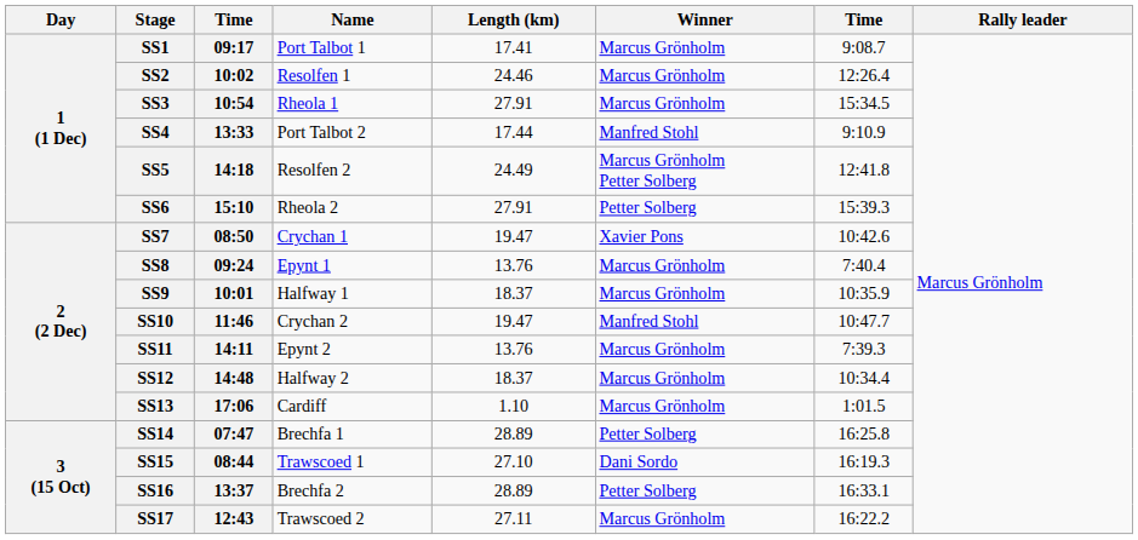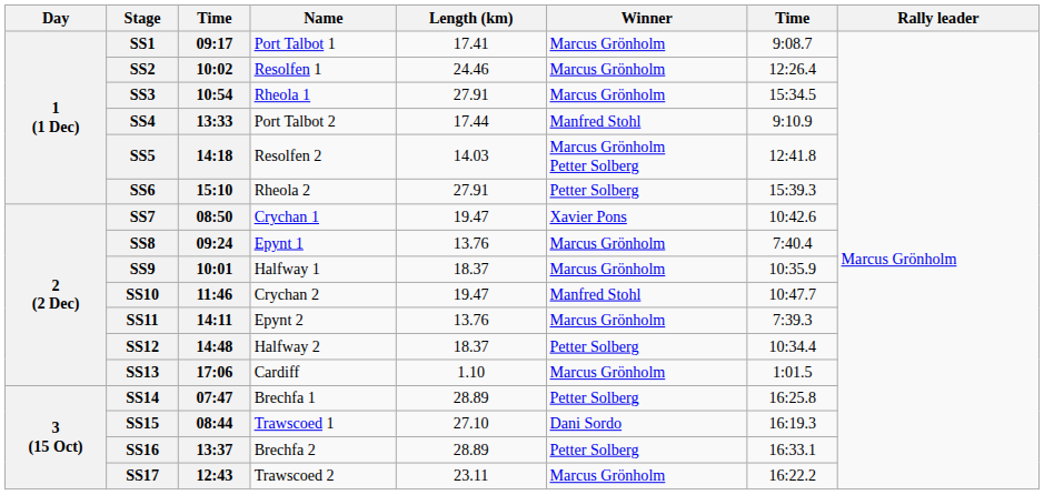SS5 | Length (km): 24.49 -> 14.03
SS12 | Winner: Marcus Grönholm -> Petter Solberg
SS17 | Length (km): 27.11 -> 23.11
